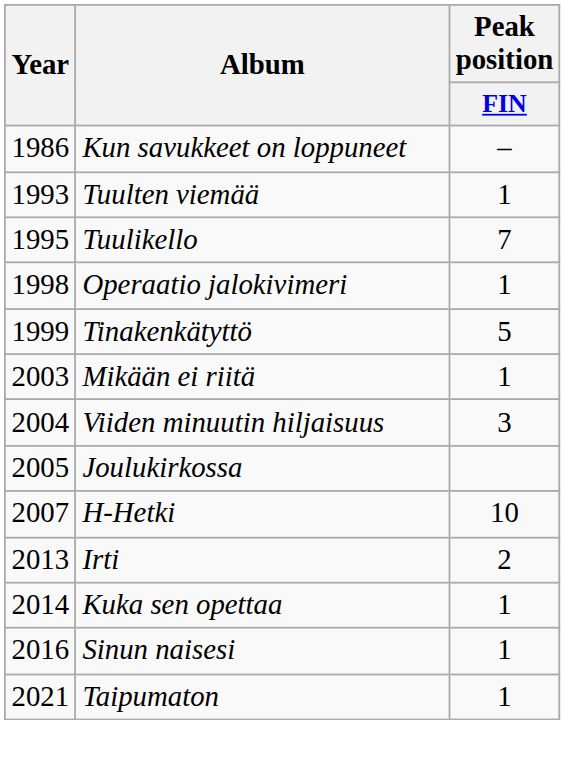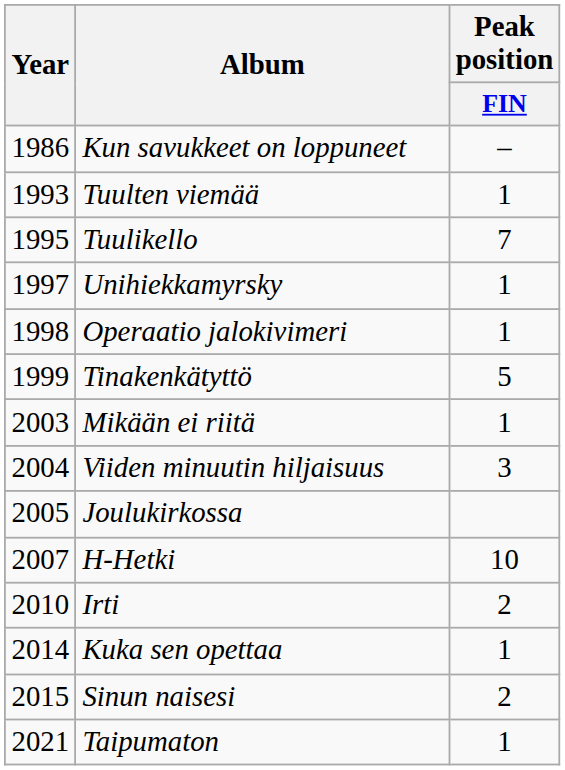+ row: 1997 | Unihiekkamyrsky | 1
Irti | Year: 2013 -> 2010
Sinun naisesi | Year: 2016 -> 2015
Sinun naisesi | Peak position / FIN: 1 -> 2
